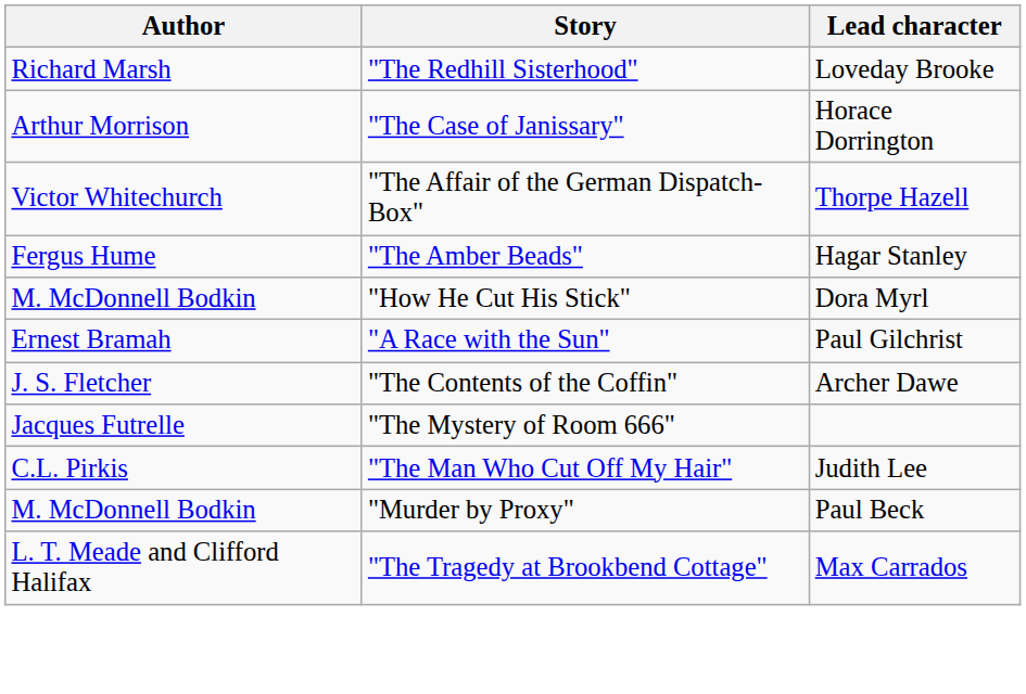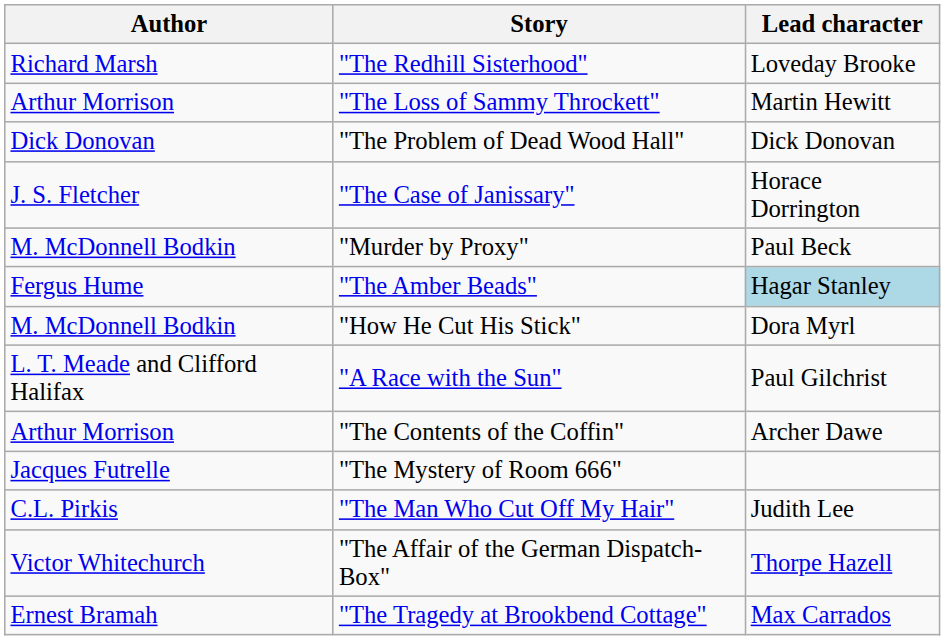+ row: Arthur Morrison | "The Loss of Sammy Throckett" | Martin Hewitt
+ row: Dick Donovan | "The Problem of Dead Wood Hall" | Dick Donovan
"The Case of Janissary" | Author: Arthur Morrison -> J. S. Fletcher
rows swapped: "Murder by Proxy" <-> "The Affair of the German Dispatch-Box"
"The Amber Beads" | Lead character: no background -> lightblue background
"A Race with the Sun" | Author: Ernest Bramah -> L. T. Meade and Clifford Halifax
"The Contents of the Coffin" | Author: J. S. Fletcher -> Arthur Morrison
"The Tragedy at Brookbend Cottage" | Author: L. T. Meade and Clifford Halifax -> Ernest Bramah
